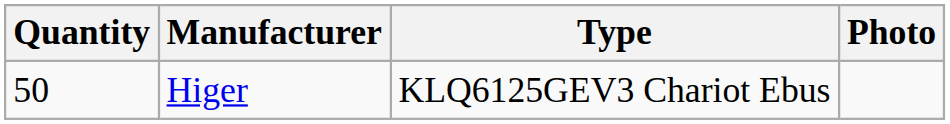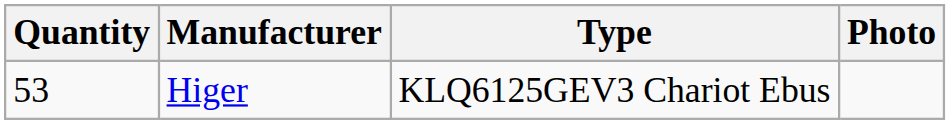Higer | Quantity: 50 -> 53
